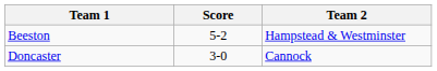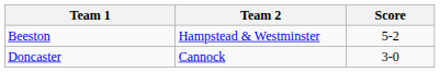columns swapped: Team 2 <-> Score
